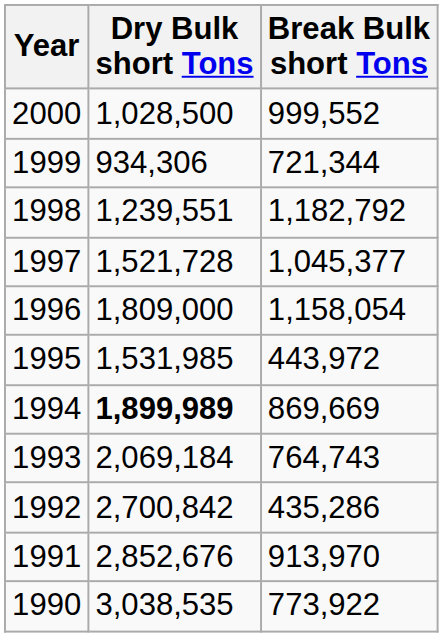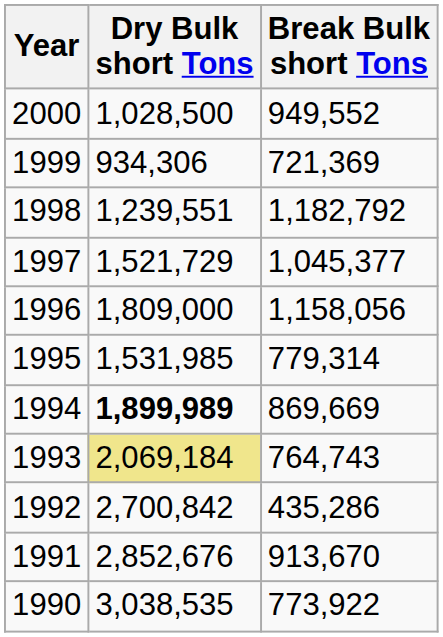2000 | Break Bulk short Tons: 999,552 -> 949,552
1999 | Break Bulk short Tons: 721,344 -> 721,369
1997 | Dry Bulk short Tons: 1,521,728 -> 1,521,729
1996 | Break Bulk short Tons: 1,158,054 -> 1,158,056
1995 | Break Bulk short Tons: 443,972 -> 779,314
1993 | Dry Bulk short Tons: no background -> khaki background
1991 | Break Bulk short Tons: 913,970 -> 913,670
